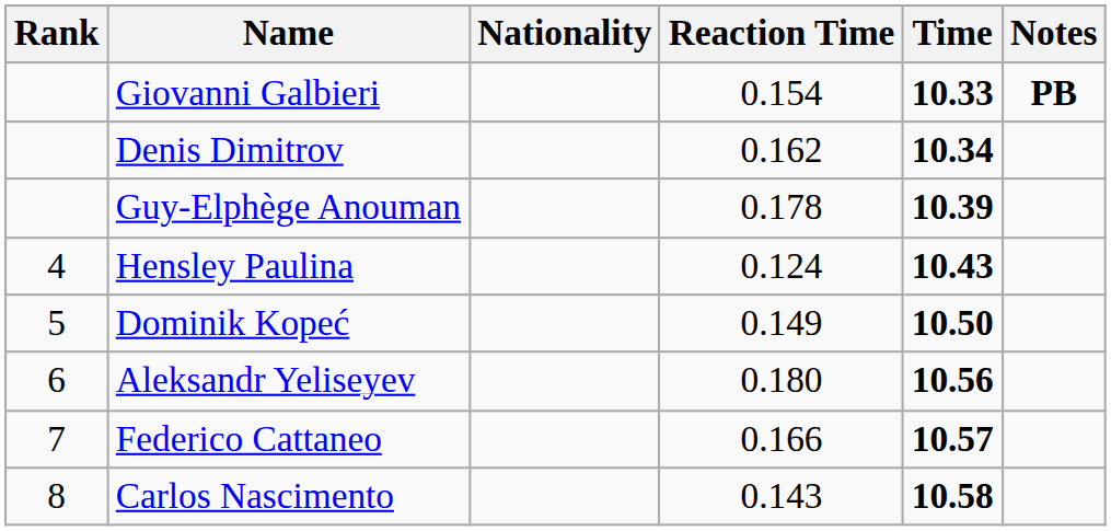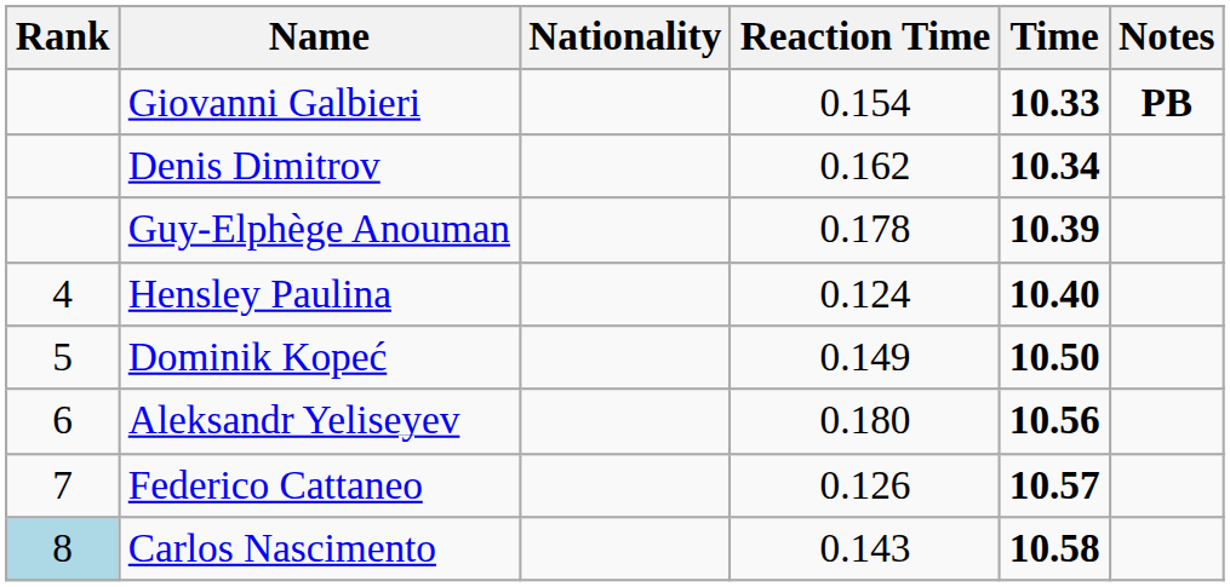Hensley Paulina | Time: 10.43 -> 10.40
Federico Cattaneo | Reaction Time: 0.166 -> 0.126
Carlos Nascimento | Rank: no background -> lightblue background
